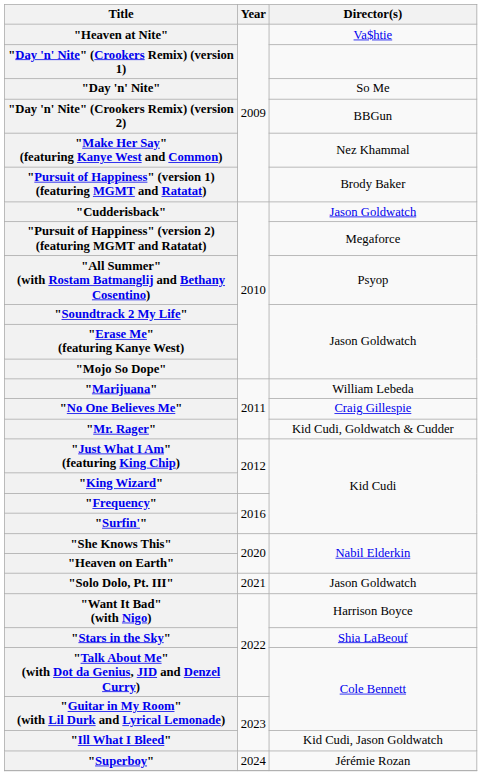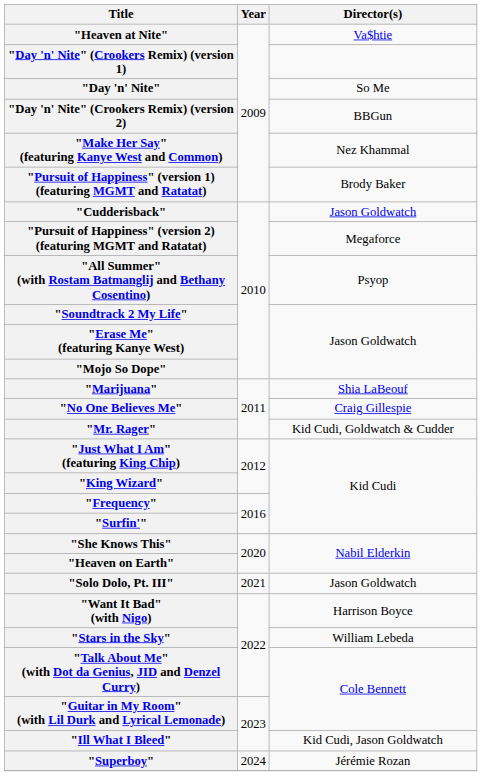"Marijuana" | Director(s): William Lebeda -> Shia LaBeouf
"Stars in the Sky" | Director(s): Shia LaBeouf -> William Lebeda
